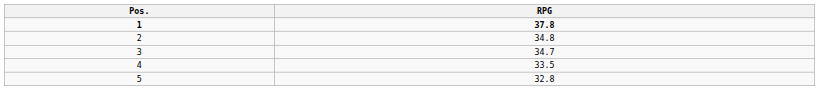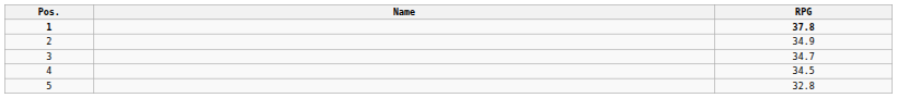+ column: Name
2 | RPG: 34.8 -> 34.9
4 | RPG: 33.5 -> 34.5
